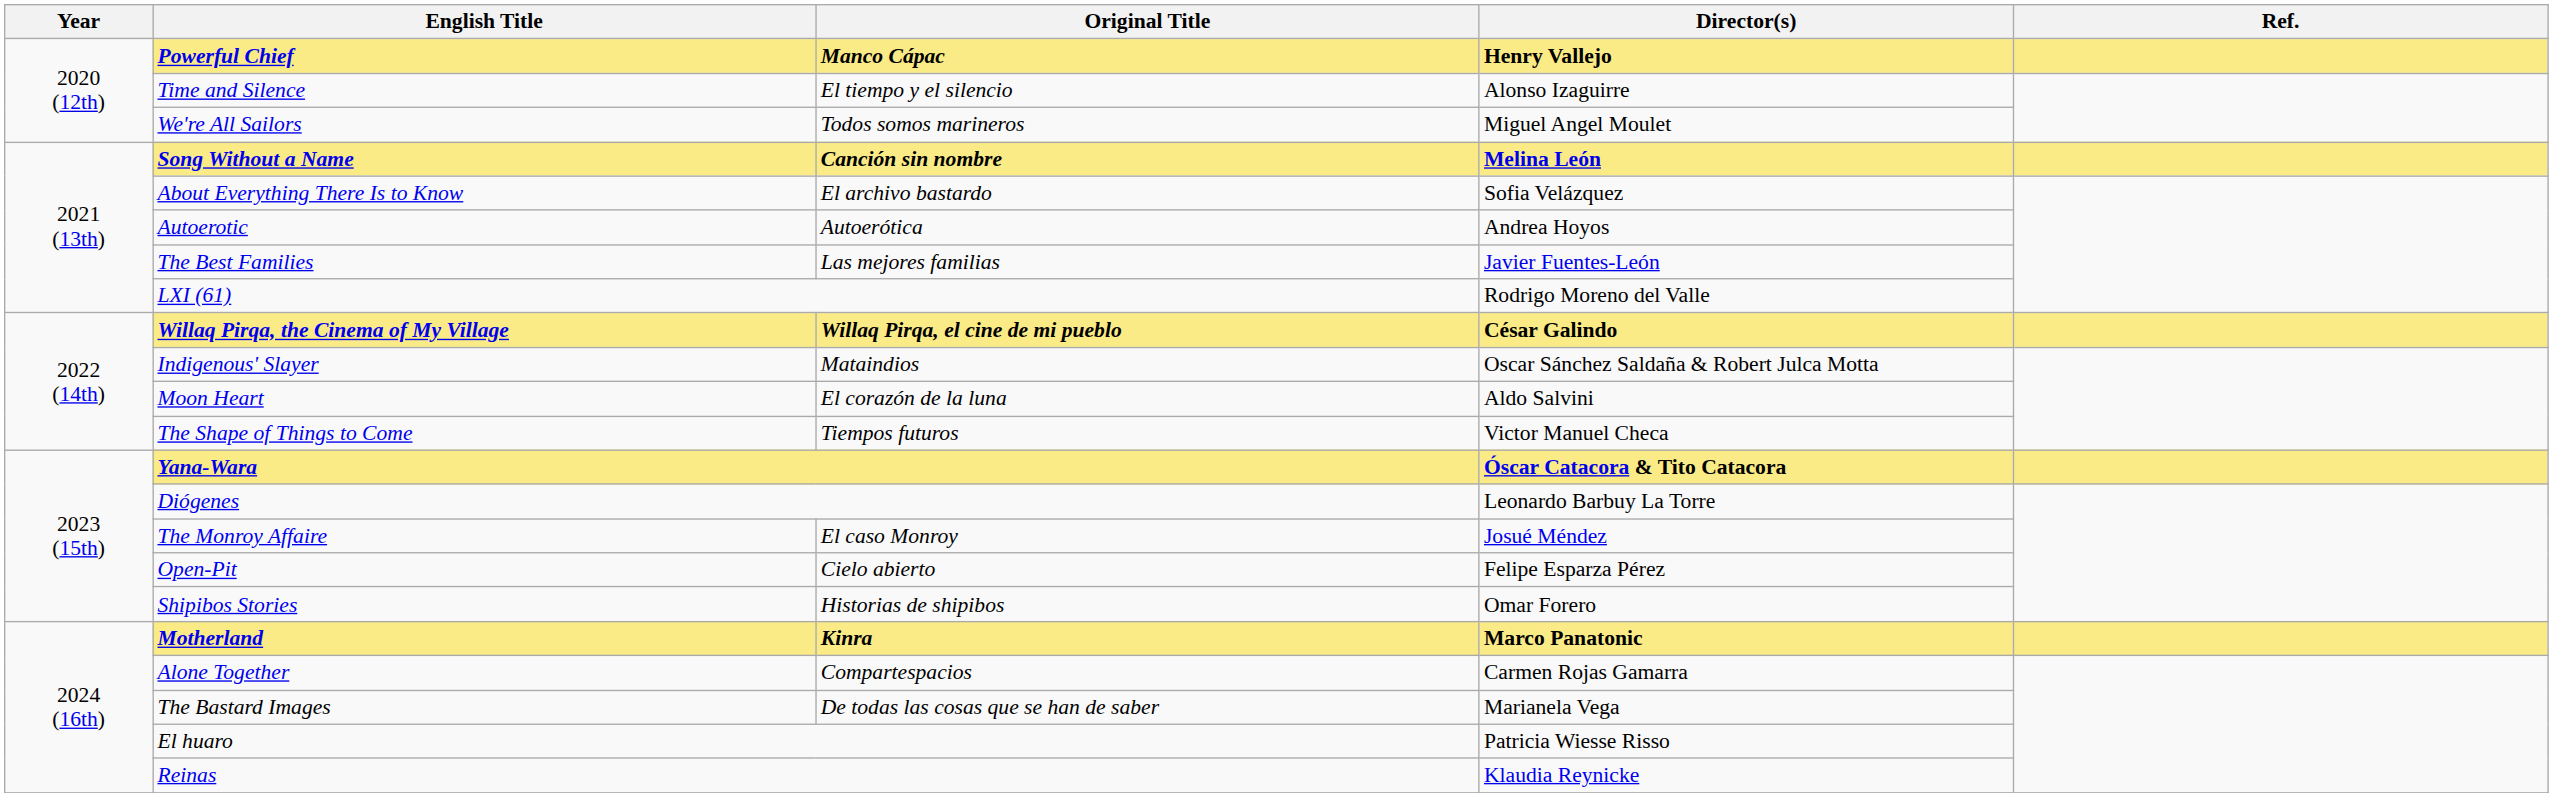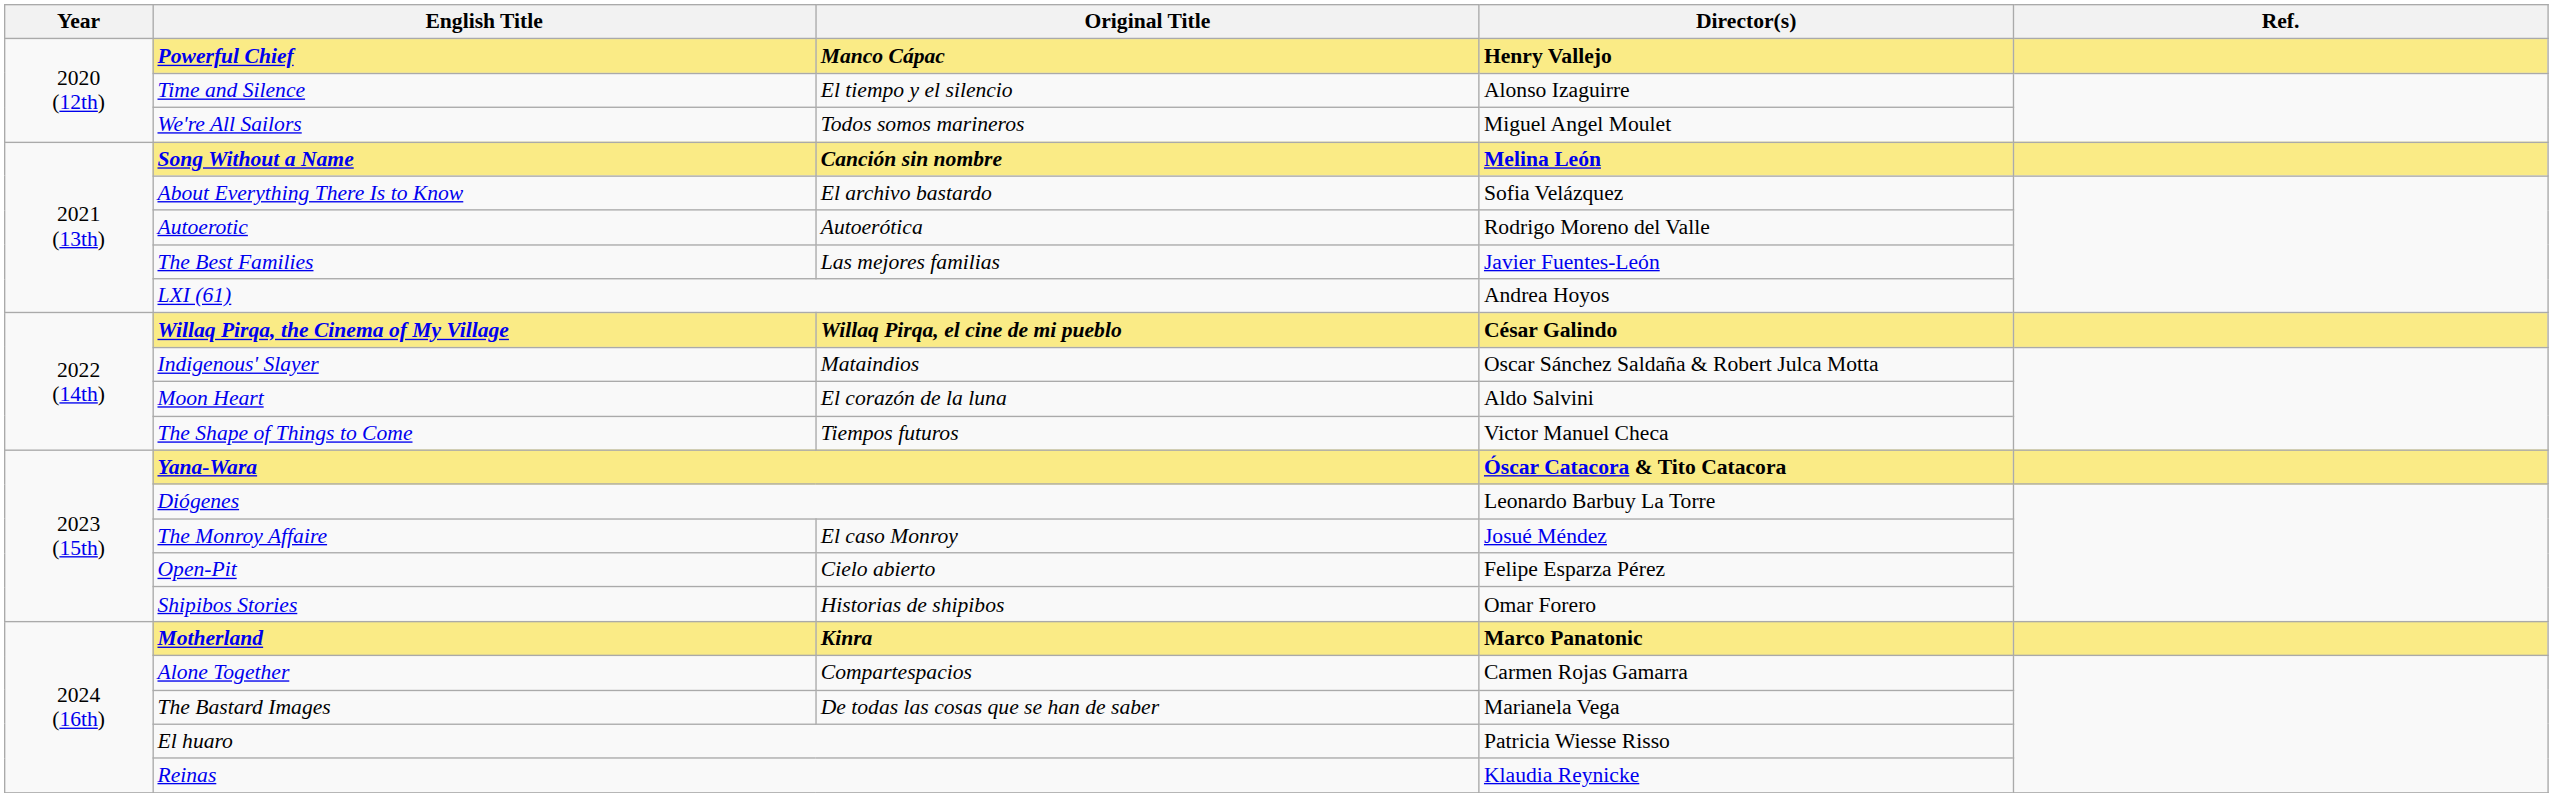Autoerotic | Director(s): Andrea Hoyos -> Rodrigo Moreno del Valle
LXI (61) | Director(s): Rodrigo Moreno del Valle -> Andrea Hoyos
